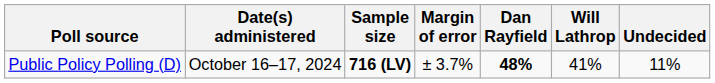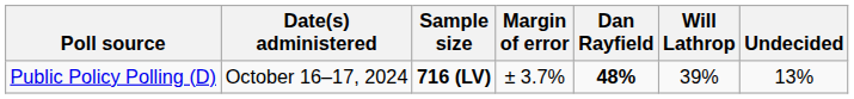Public Policy Polling (D) | Will Lathrop: 41% -> 39%
Public Policy Polling (D) | Undecided: 11% -> 13%
